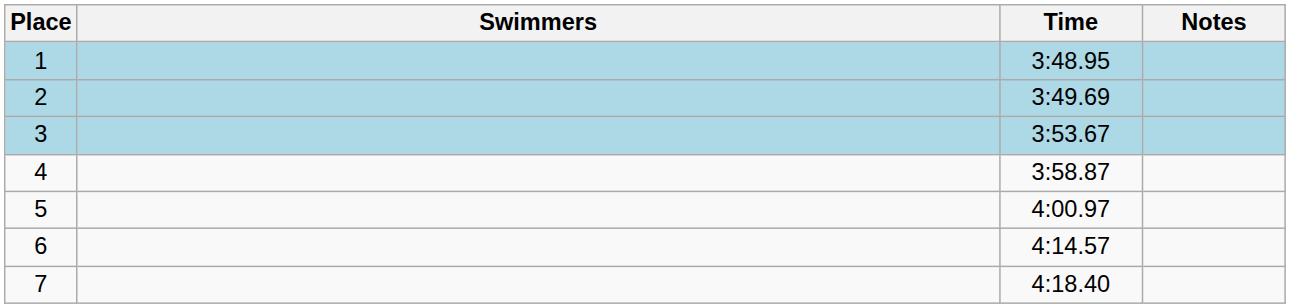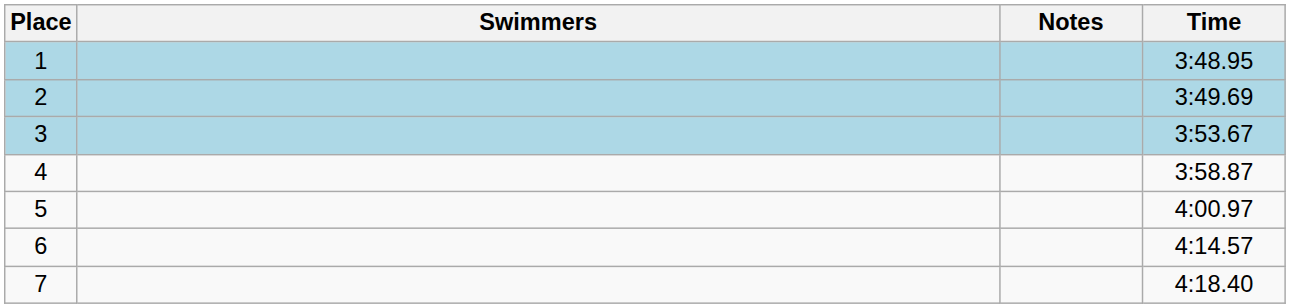columns swapped: Time <-> Notes
